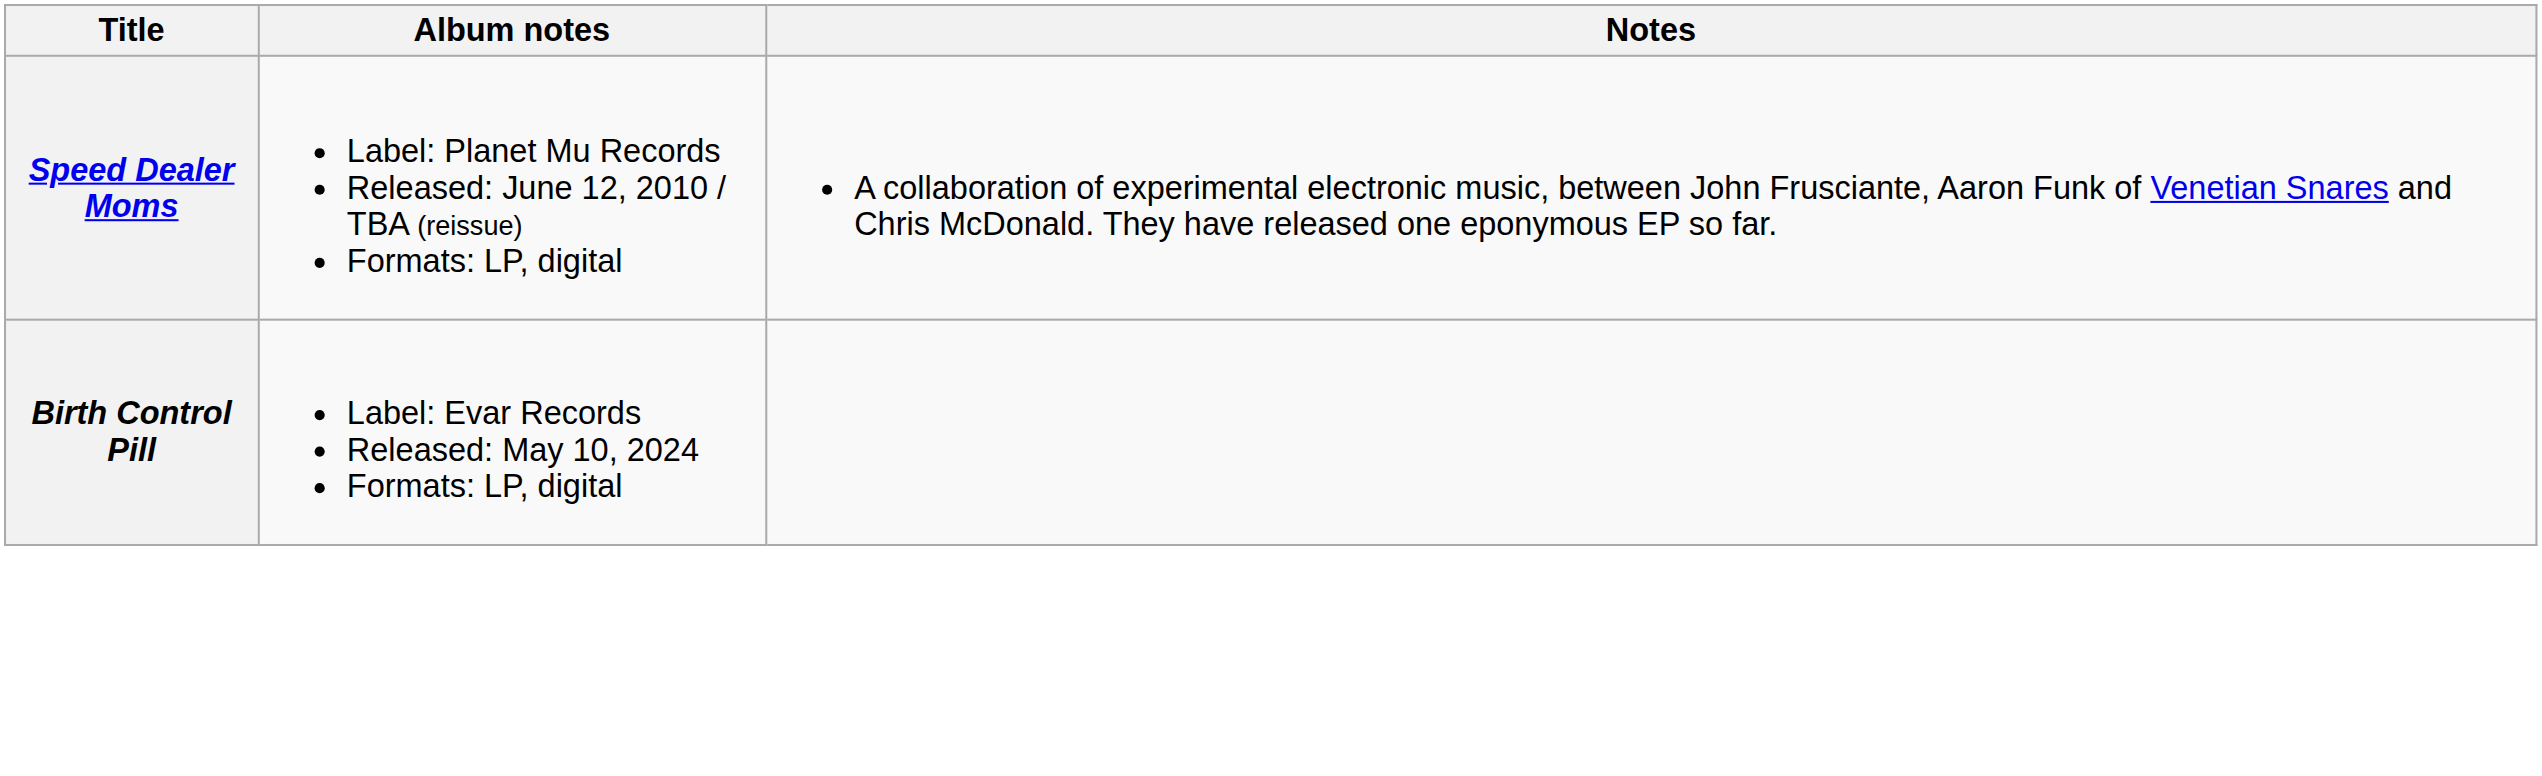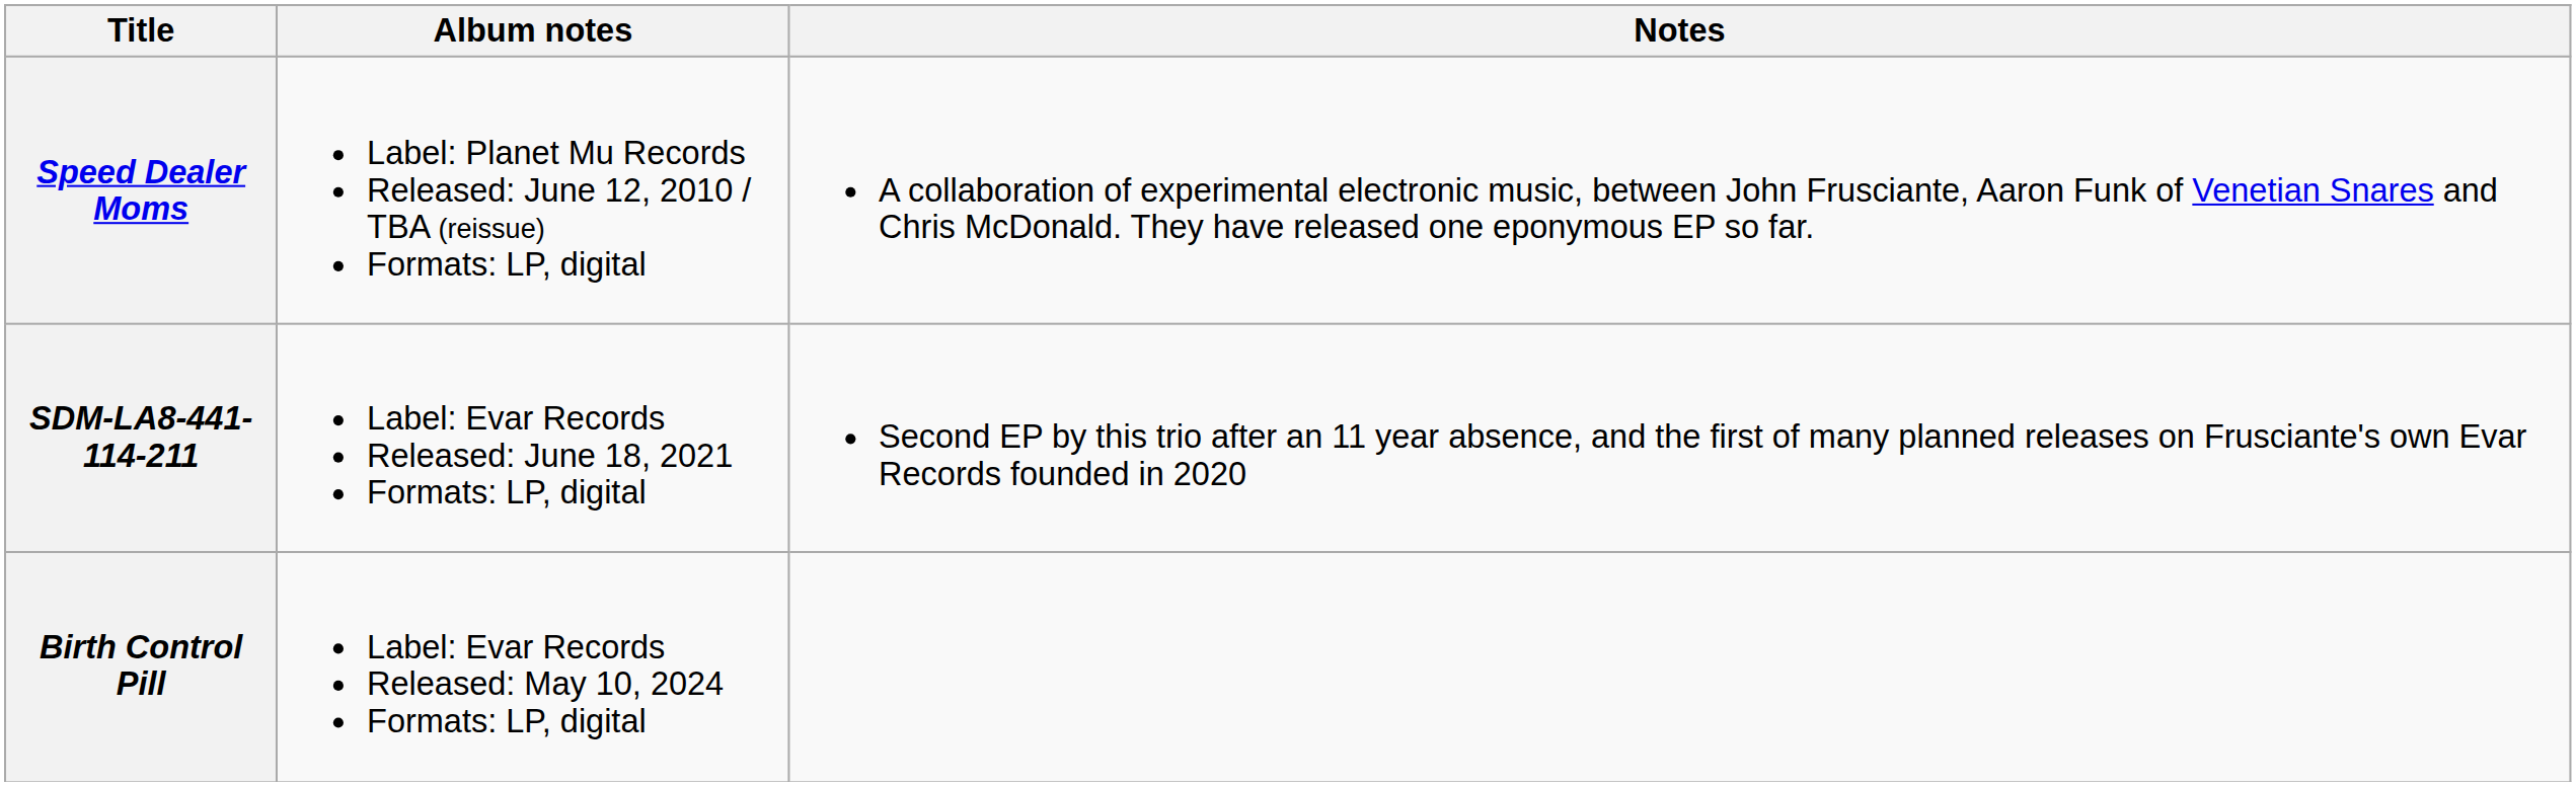+ row: SDM-LA8-441-114-211 | Label: Evar Records Released: June 18, 2021 Formats: LP, digital | Second EP by this trio after an 11 year absence, and the first of many planned releases on Frusciante's own Evar Records founded in 2020
